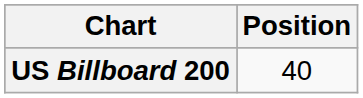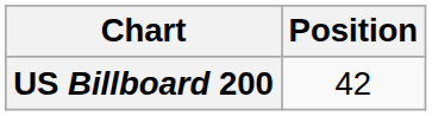US Billboard 200 | Position: 40 -> 42
